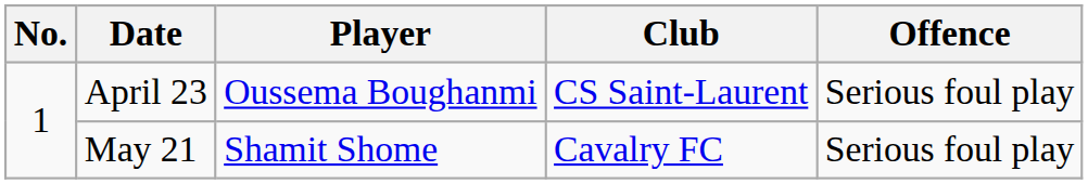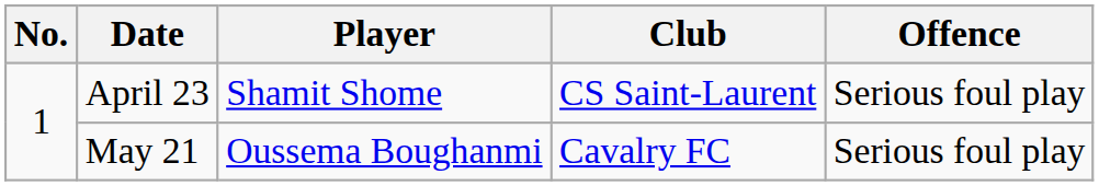April 23 | Player: Oussema Boughanmi -> Shamit Shome
May 21 | Player: Shamit Shome -> Oussema Boughanmi
